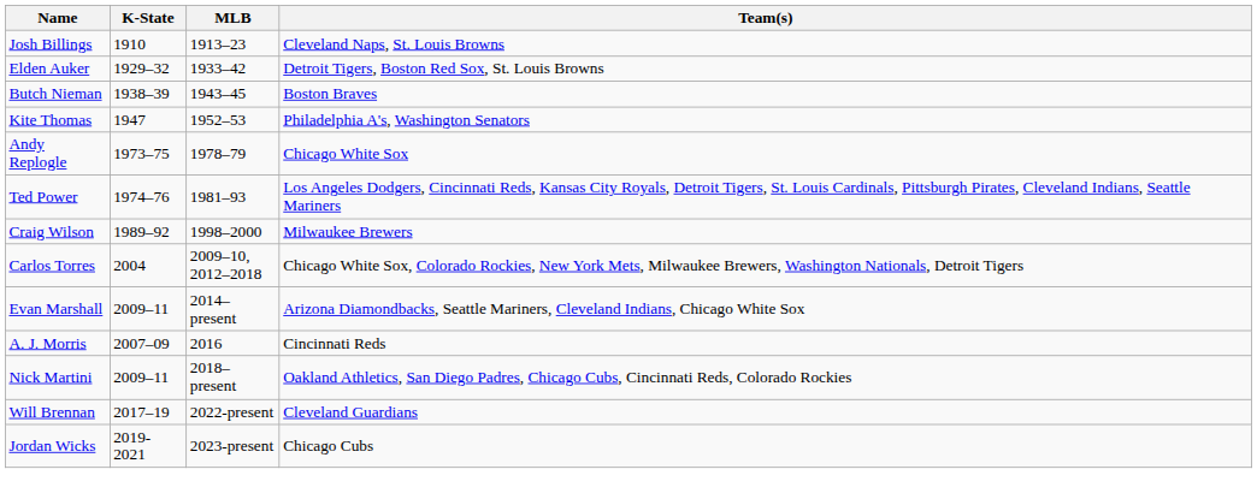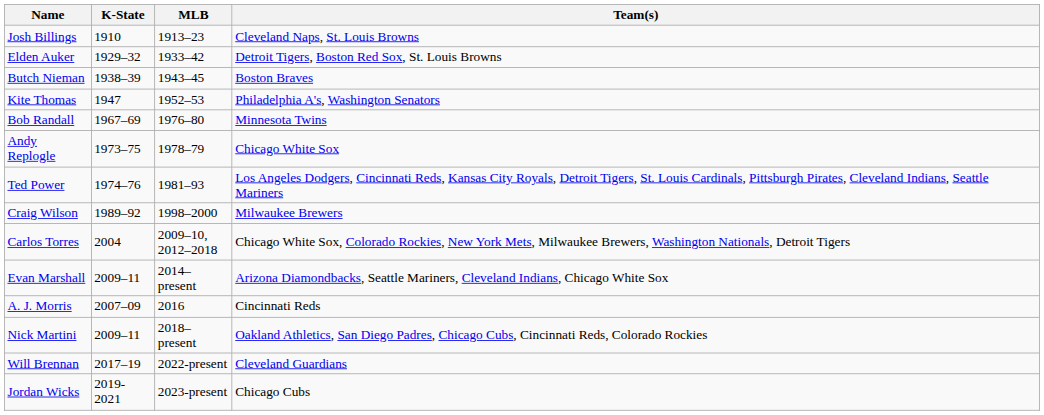+ row: Bob Randall | 1967–69 | 1976–80 | Minnesota Twins
